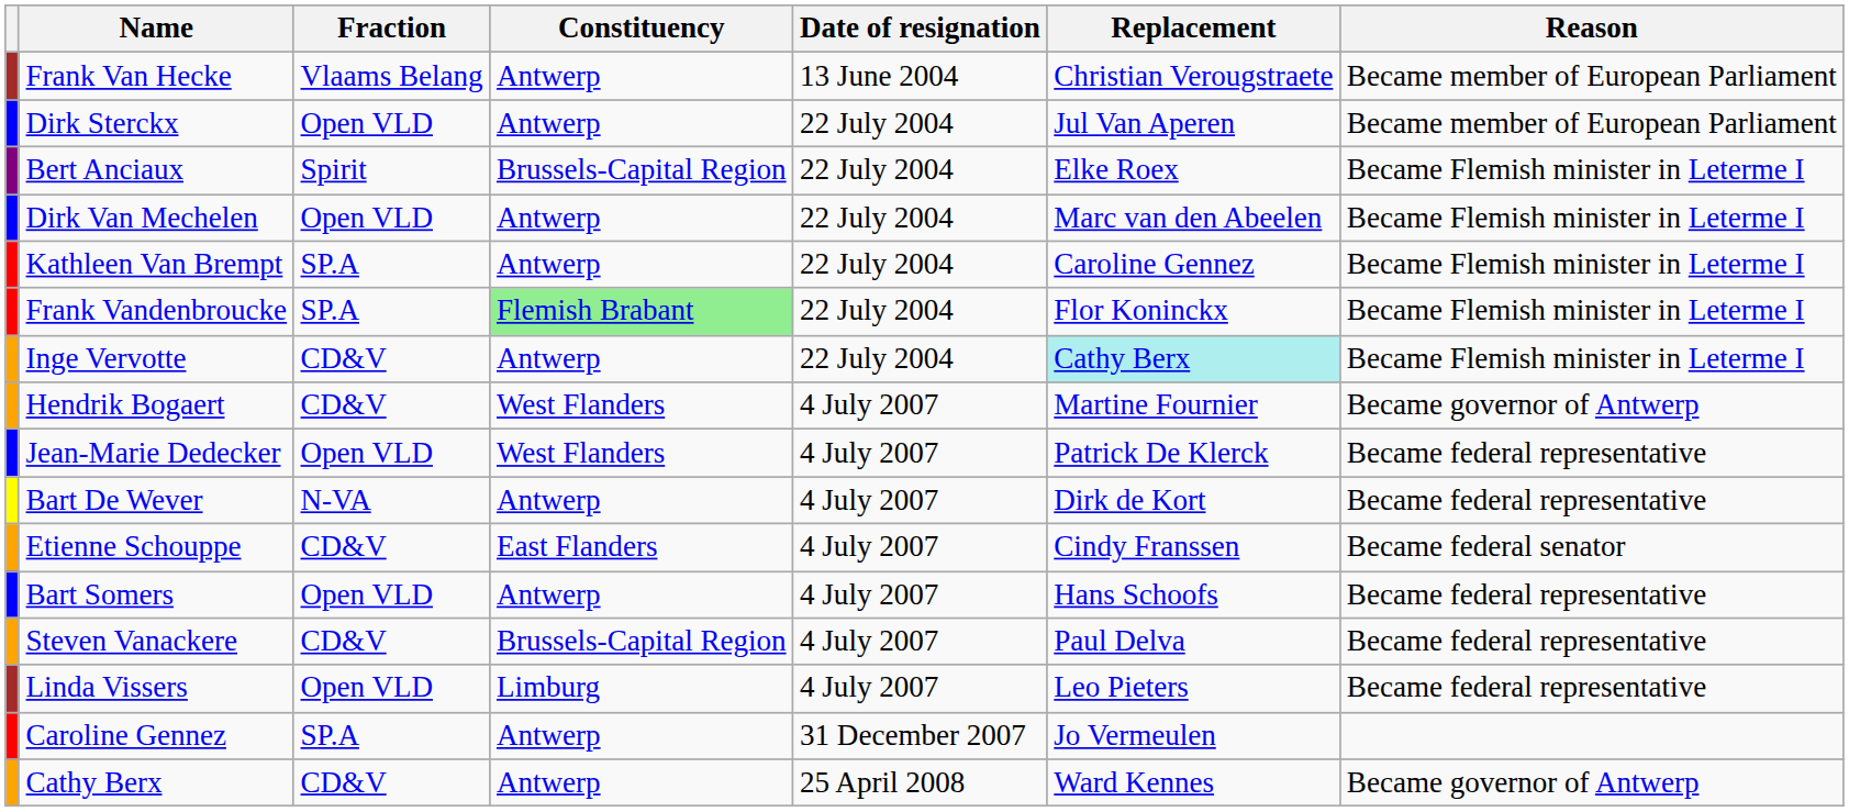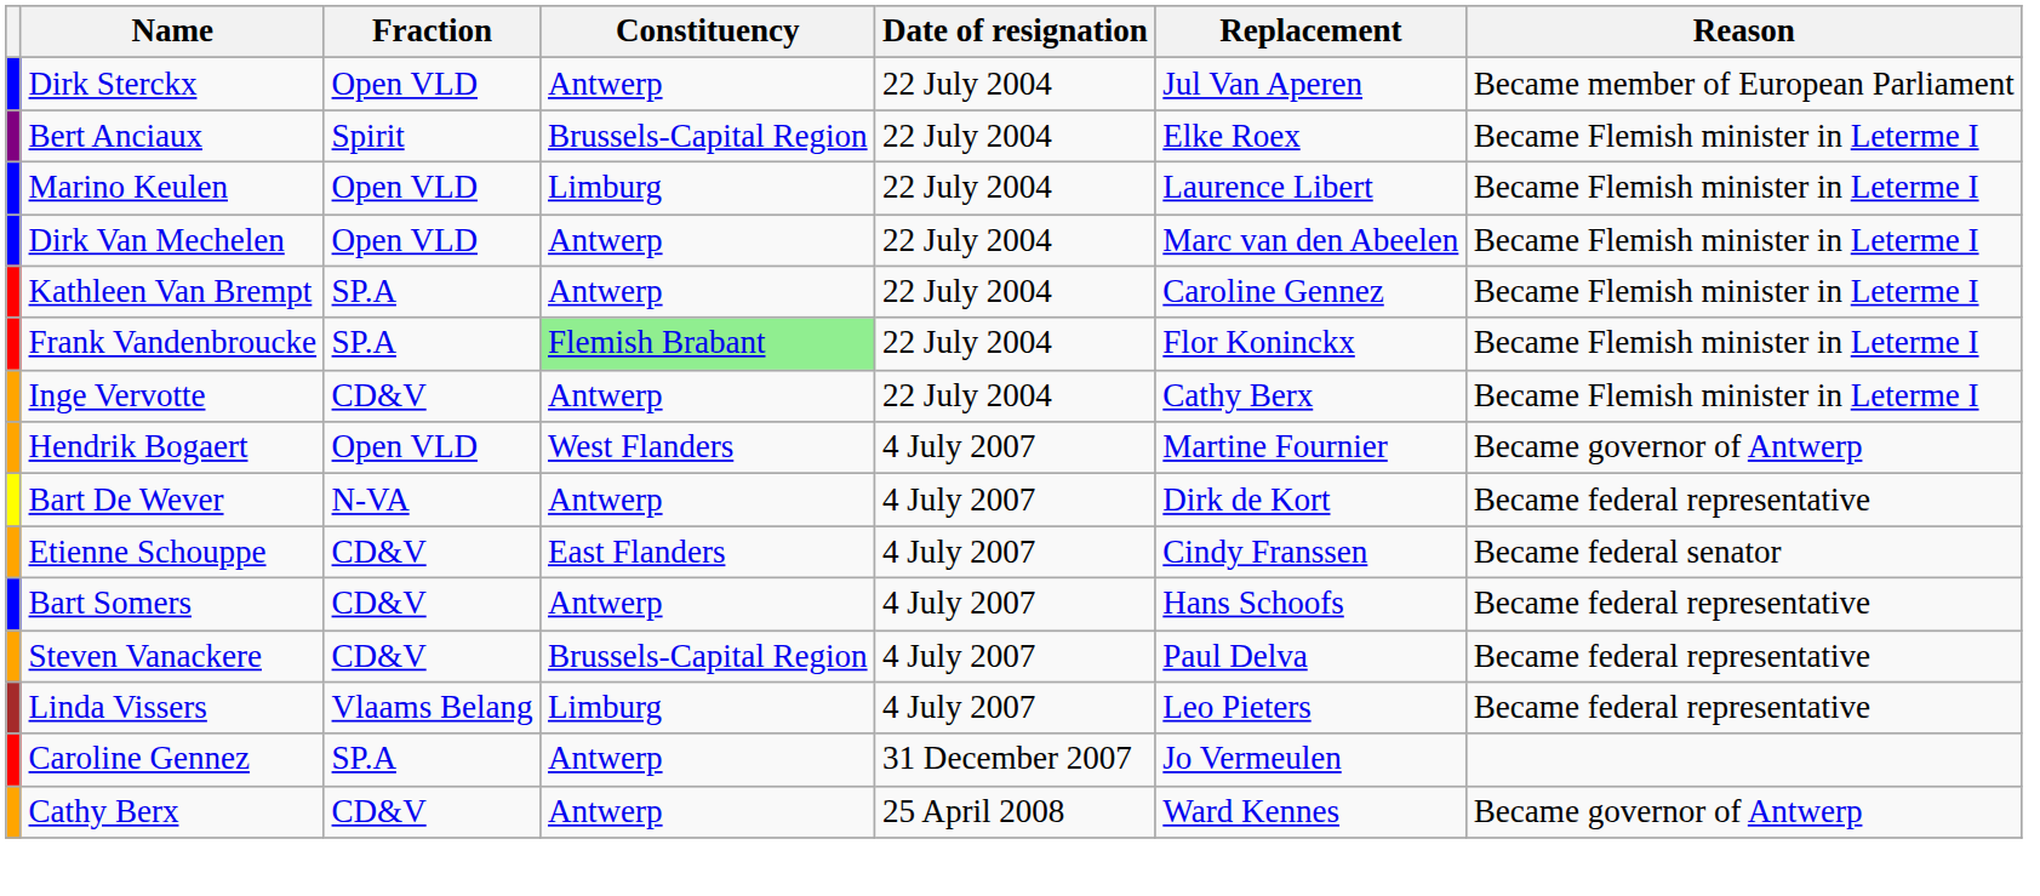- row: Frank Van Hecke | Vlaams Belang | Antwerp | 13 June 2004 | Christian Verougstraete | Became member of European Parliament
+ row: Marino Keulen | Open VLD | Limburg | 22 July 2004 | Laurence Libert | Became Flemish minister in Leterme I
Inge Vervotte | Replacement: paleturquoise background -> no background
Hendrik Bogaert | Fraction: CD&V -> Open VLD
- row: Jean-Marie Dedecker | Open VLD | West Flanders | 4 July 2007 | Patrick De Klerck | Became federal representative
Bart Somers | Fraction: Open VLD -> CD&V
Linda Vissers | Fraction: Open VLD -> Vlaams Belang
